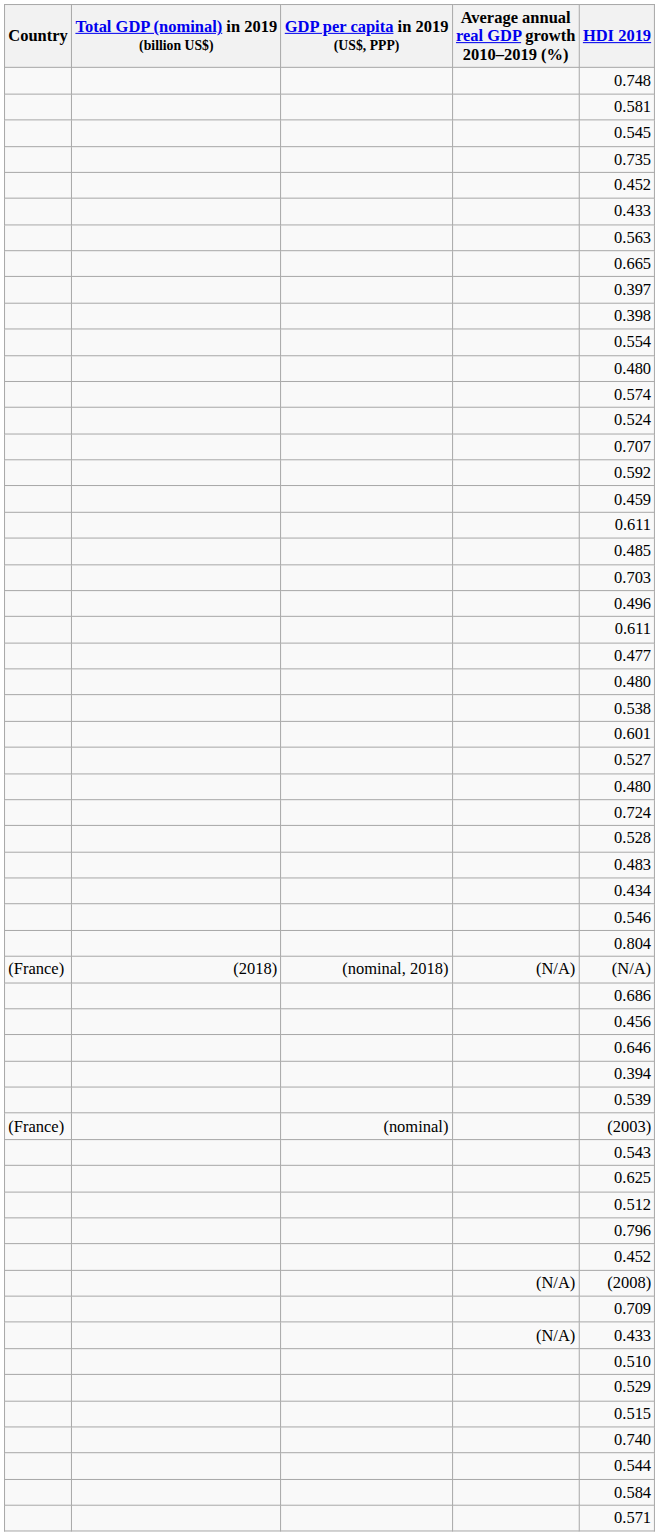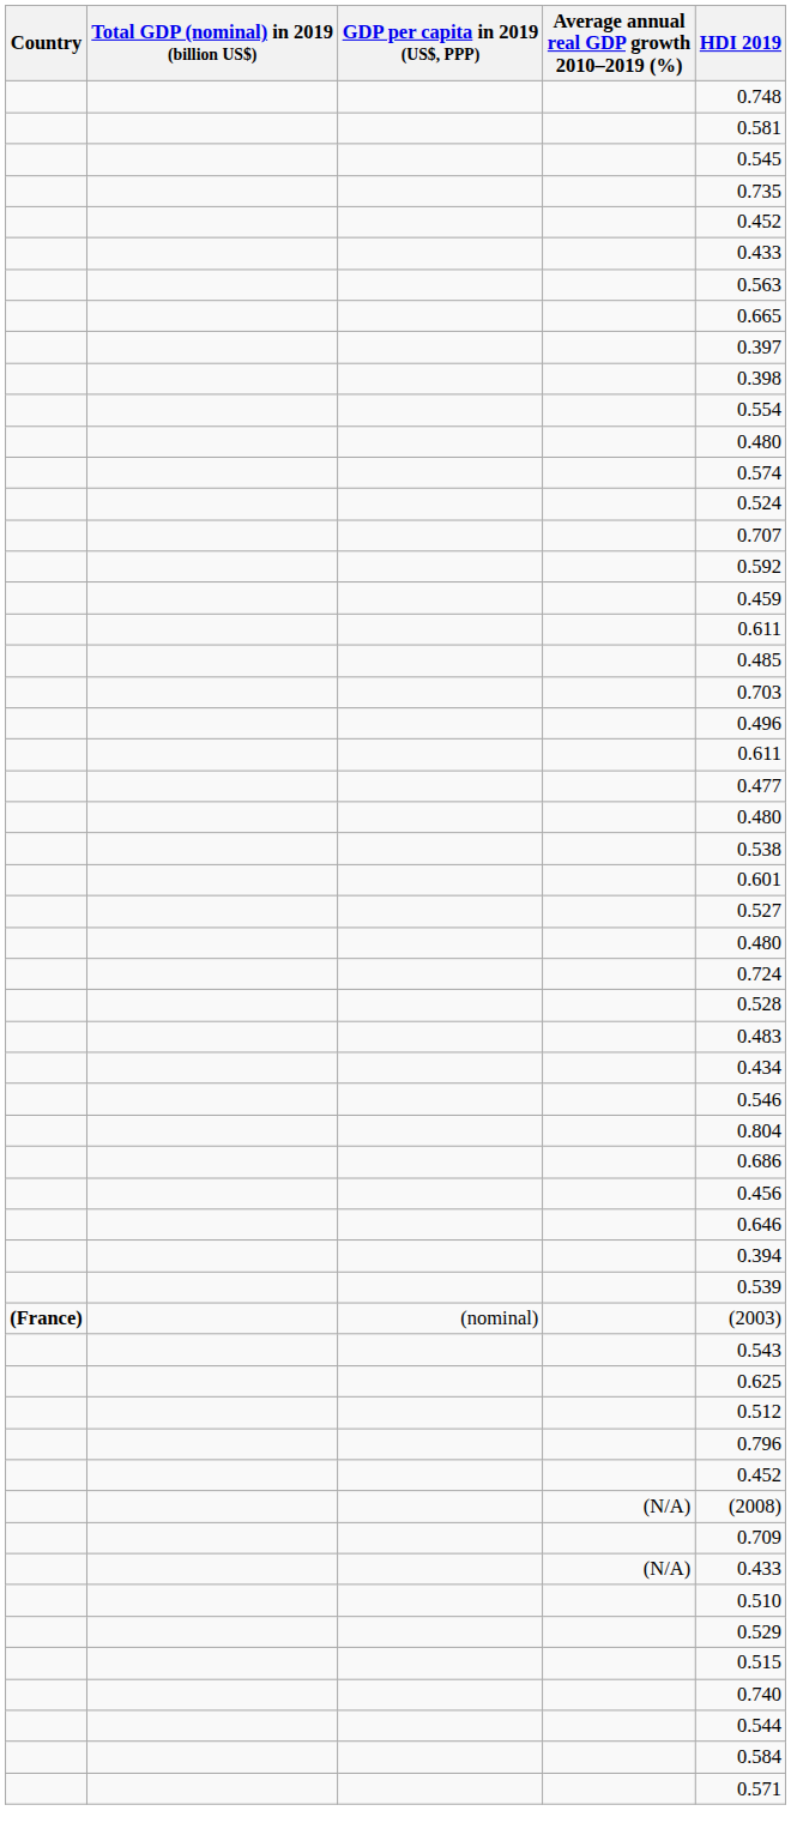- row: (France) | (2018) | (nominal, 2018) | (N/A) | (N/A)
(nominal) | Country: normal -> bold
